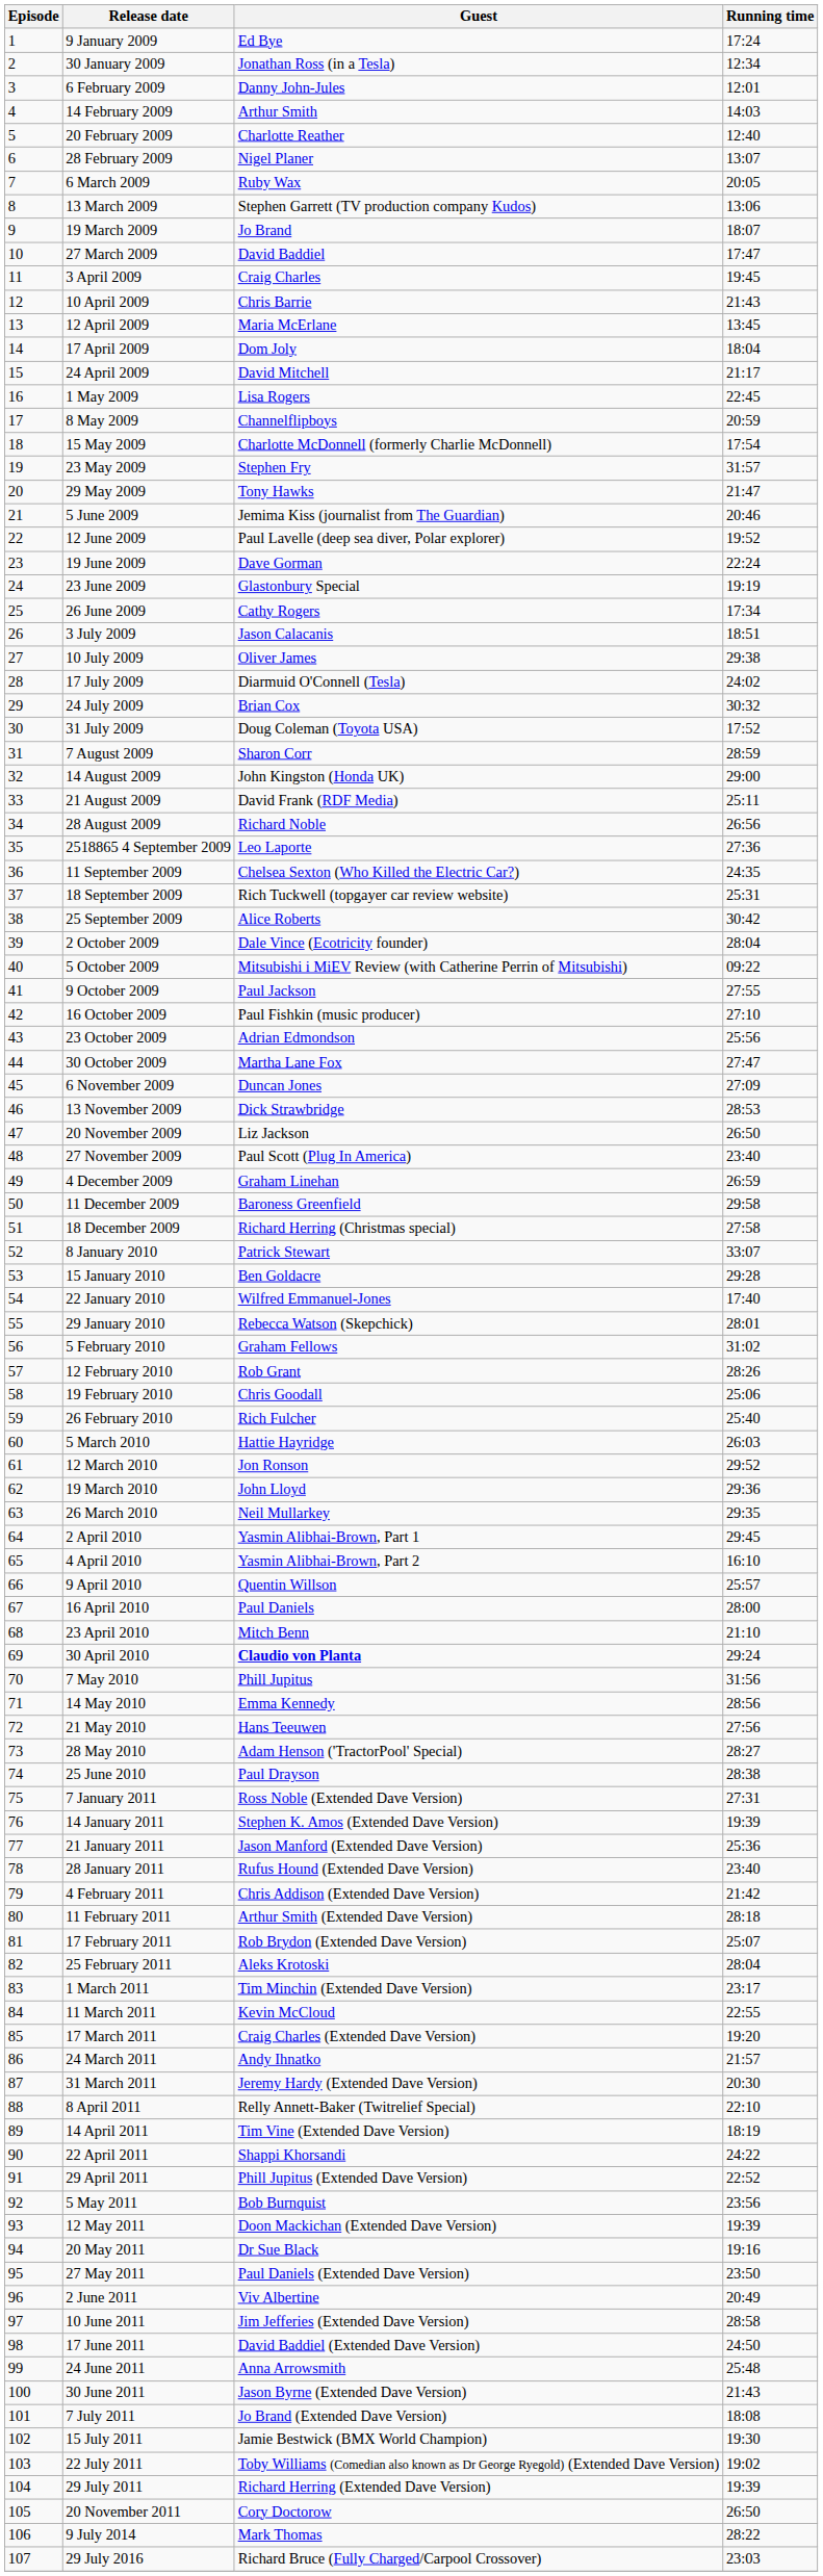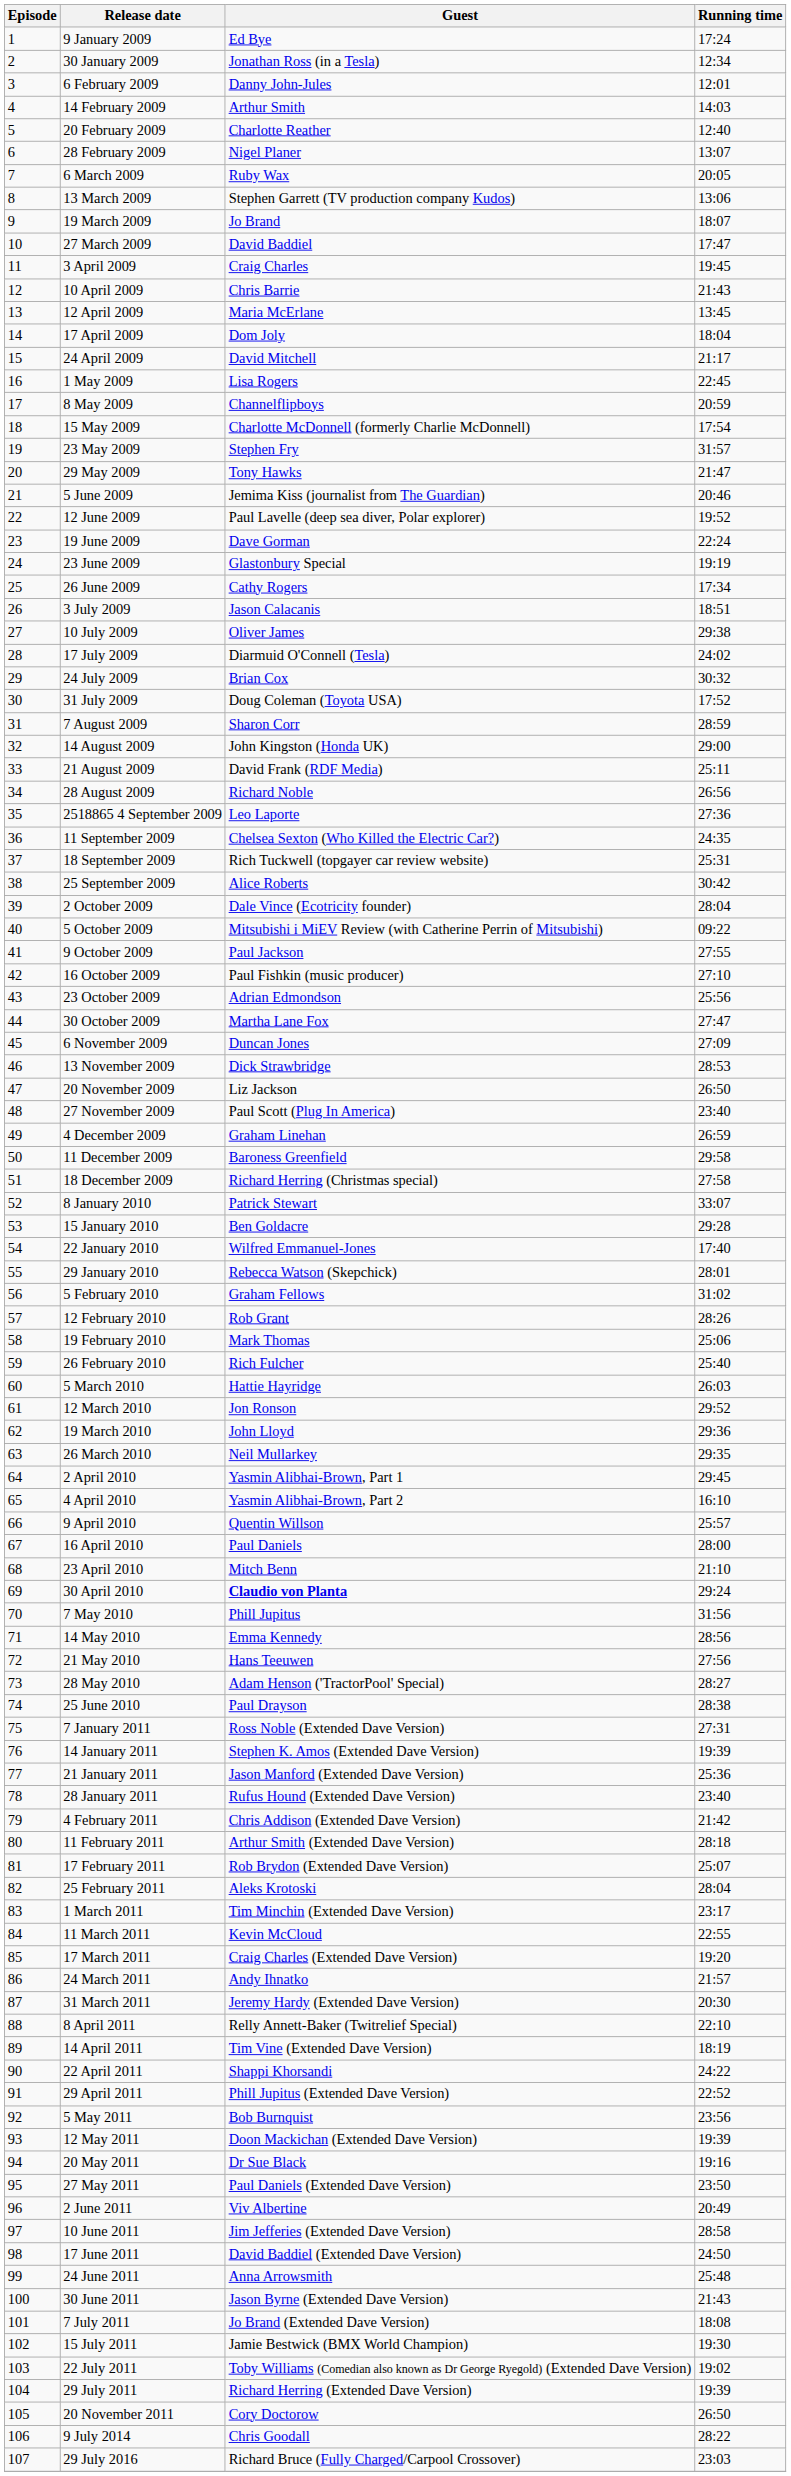19 February 2010 | Guest: Chris Goodall -> Mark Thomas
9 July 2014 | Guest: Mark Thomas -> Chris Goodall
